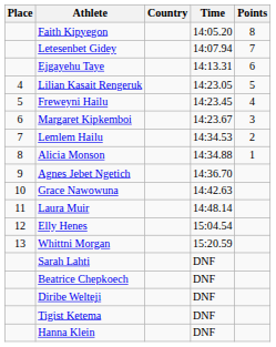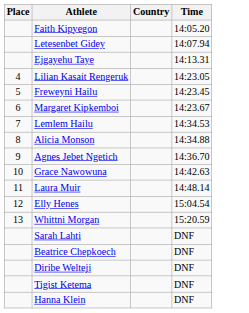- column: Points | 8 | 7 | 6 | 5 | 4 | 3 | 2 | 1
